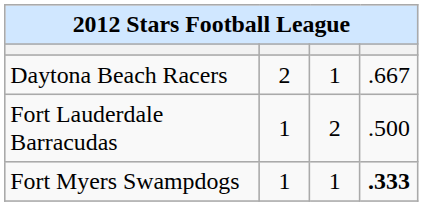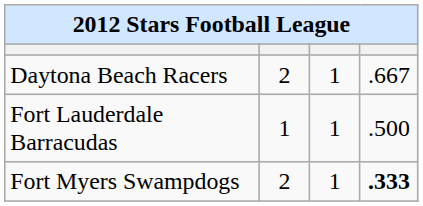Fort Lauderdale Barracudas | column 3: 2 -> 1
Fort Myers Swampdogs | column 2: 1 -> 2
